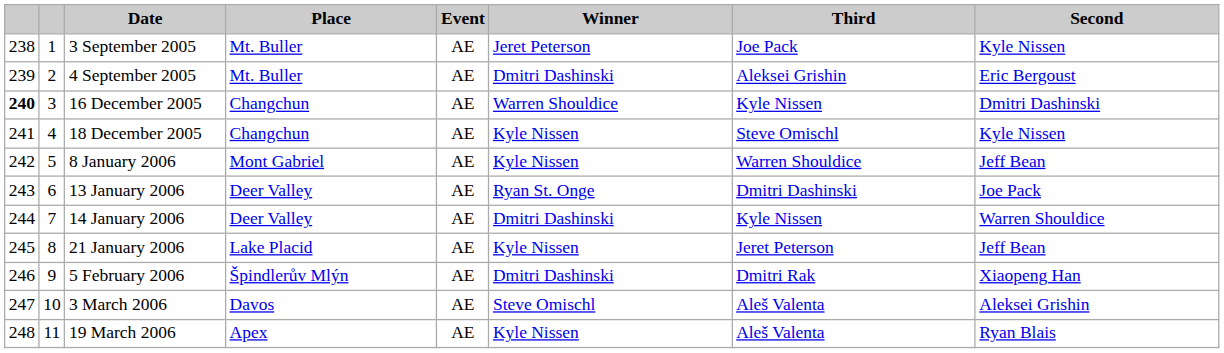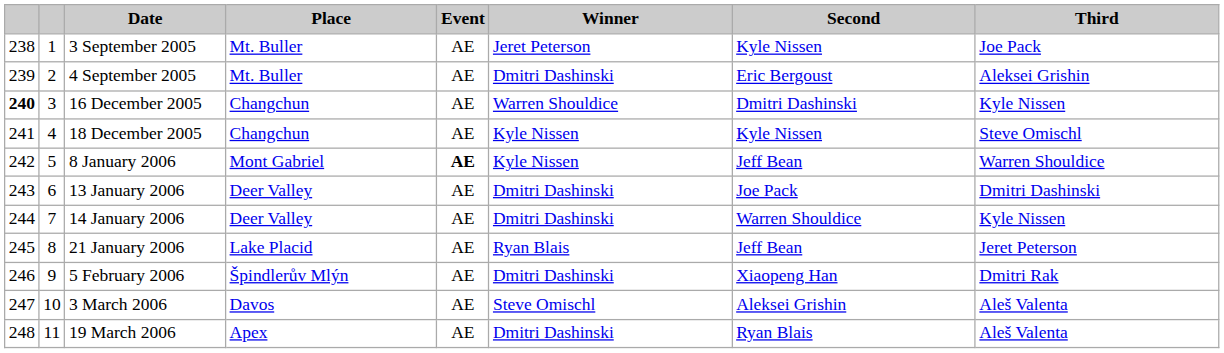columns swapped: Second <-> Third
8 January 2006 | Event: normal -> bold
13 January 2006 | Winner: Ryan St. Onge -> Dmitri Dashinski
21 January 2006 | Winner: Kyle Nissen -> Ryan Blais
19 March 2006 | Winner: Kyle Nissen -> Dmitri Dashinski
